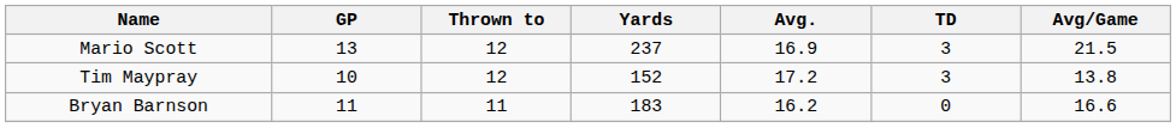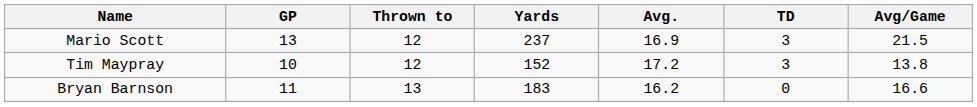Bryan Barnson | Thrown to: 11 -> 13
